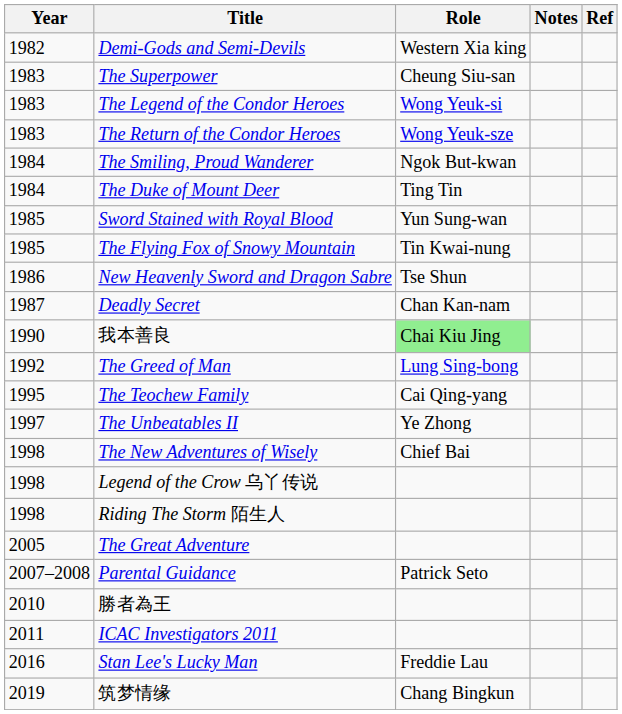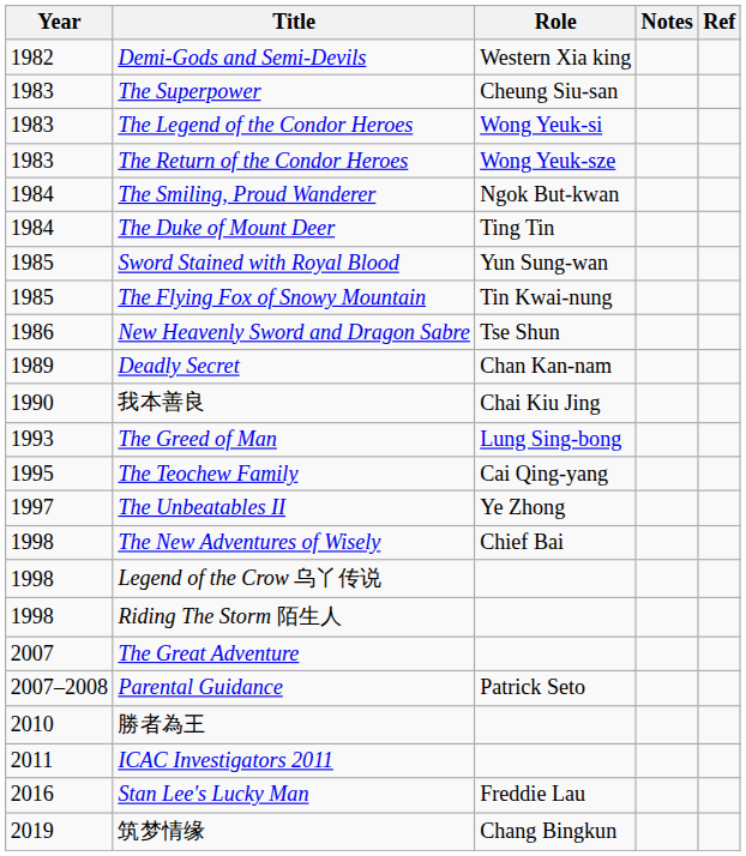Deadly Secret | Year: 1987 -> 1989
我本善良 | Role: lightgreen background -> no background
The Greed of Man | Year: 1992 -> 1993
The Great Adventure | Year: 2005 -> 2007
